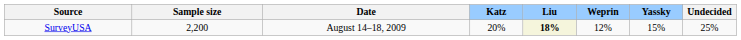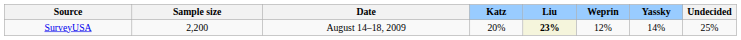SurveyUSA | Liu: 18% -> 23%
SurveyUSA | Yassky: 15% -> 14%
